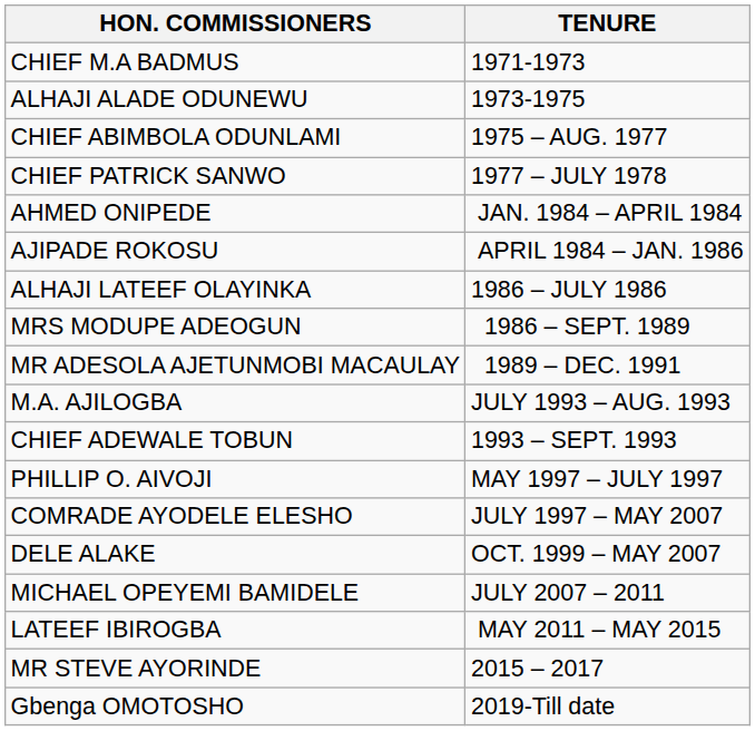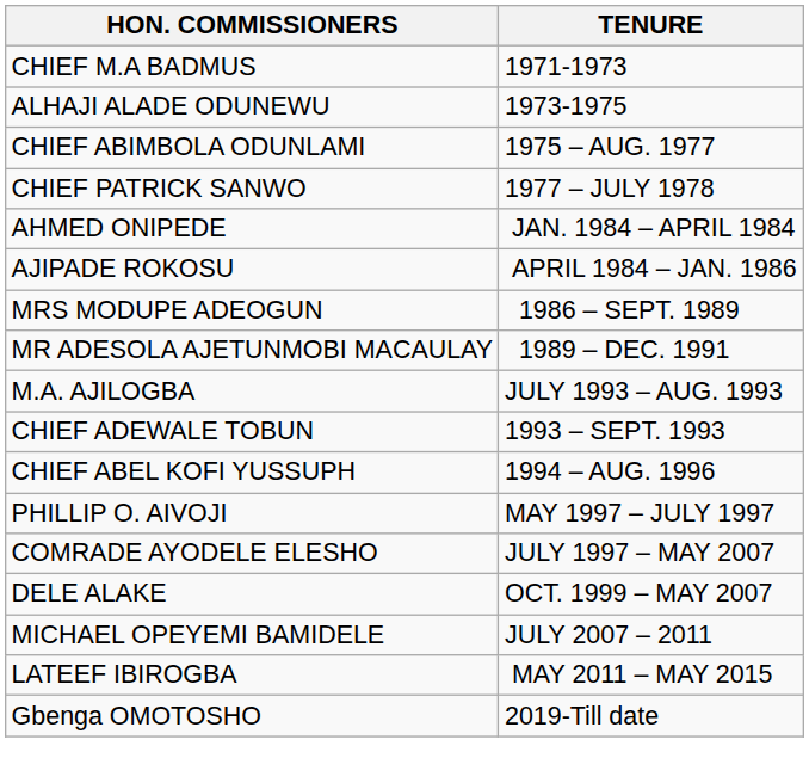- row: ALHAJI LATEEF OLAYINKA | 1986 – JULY 1986
+ row: CHIEF ABEL KOFI YUSSUPH | 1994 – AUG. 1996
- row: MR STEVE AYORINDE | 2015 – 2017
